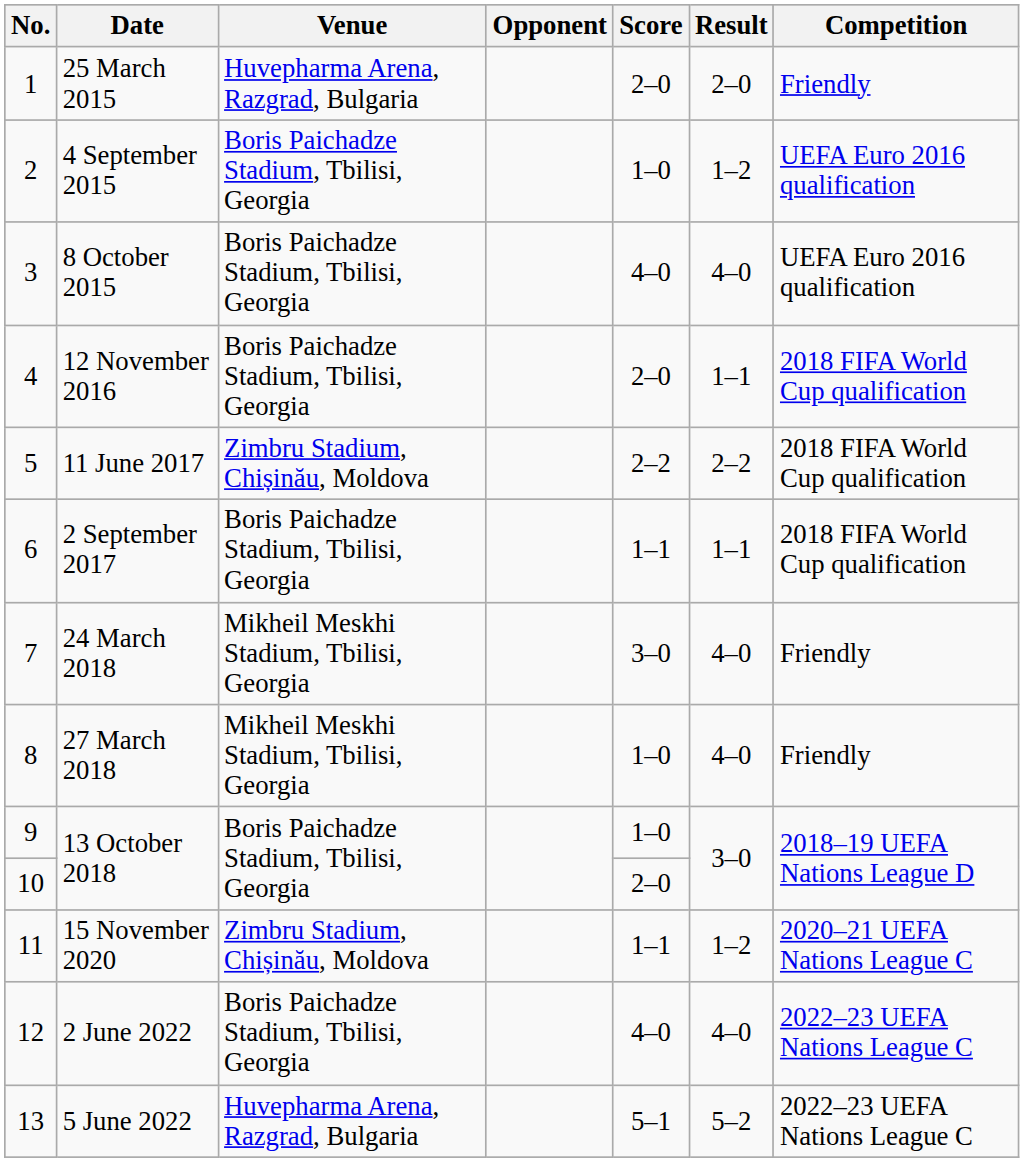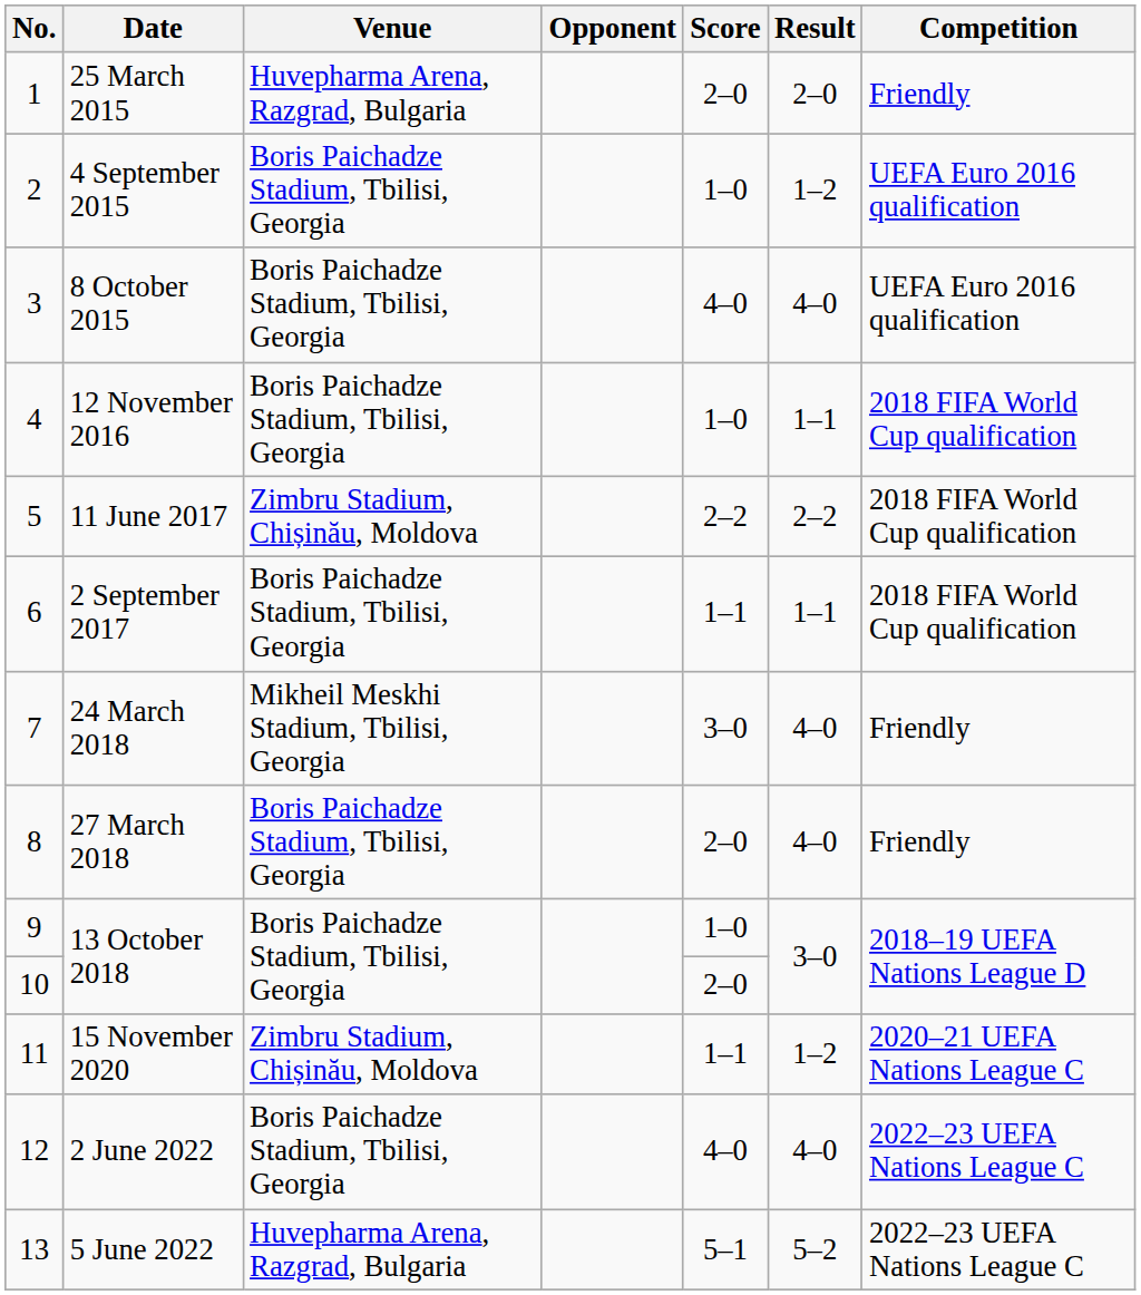12 November 2016 | Score: 2–0 -> 1–0
27 March 2018 | Venue: Mikheil Meskhi Stadium, Tbilisi, Georgia -> Boris Paichadze Stadium, Tbilisi, Georgia
27 March 2018 | Score: 1–0 -> 2–0
